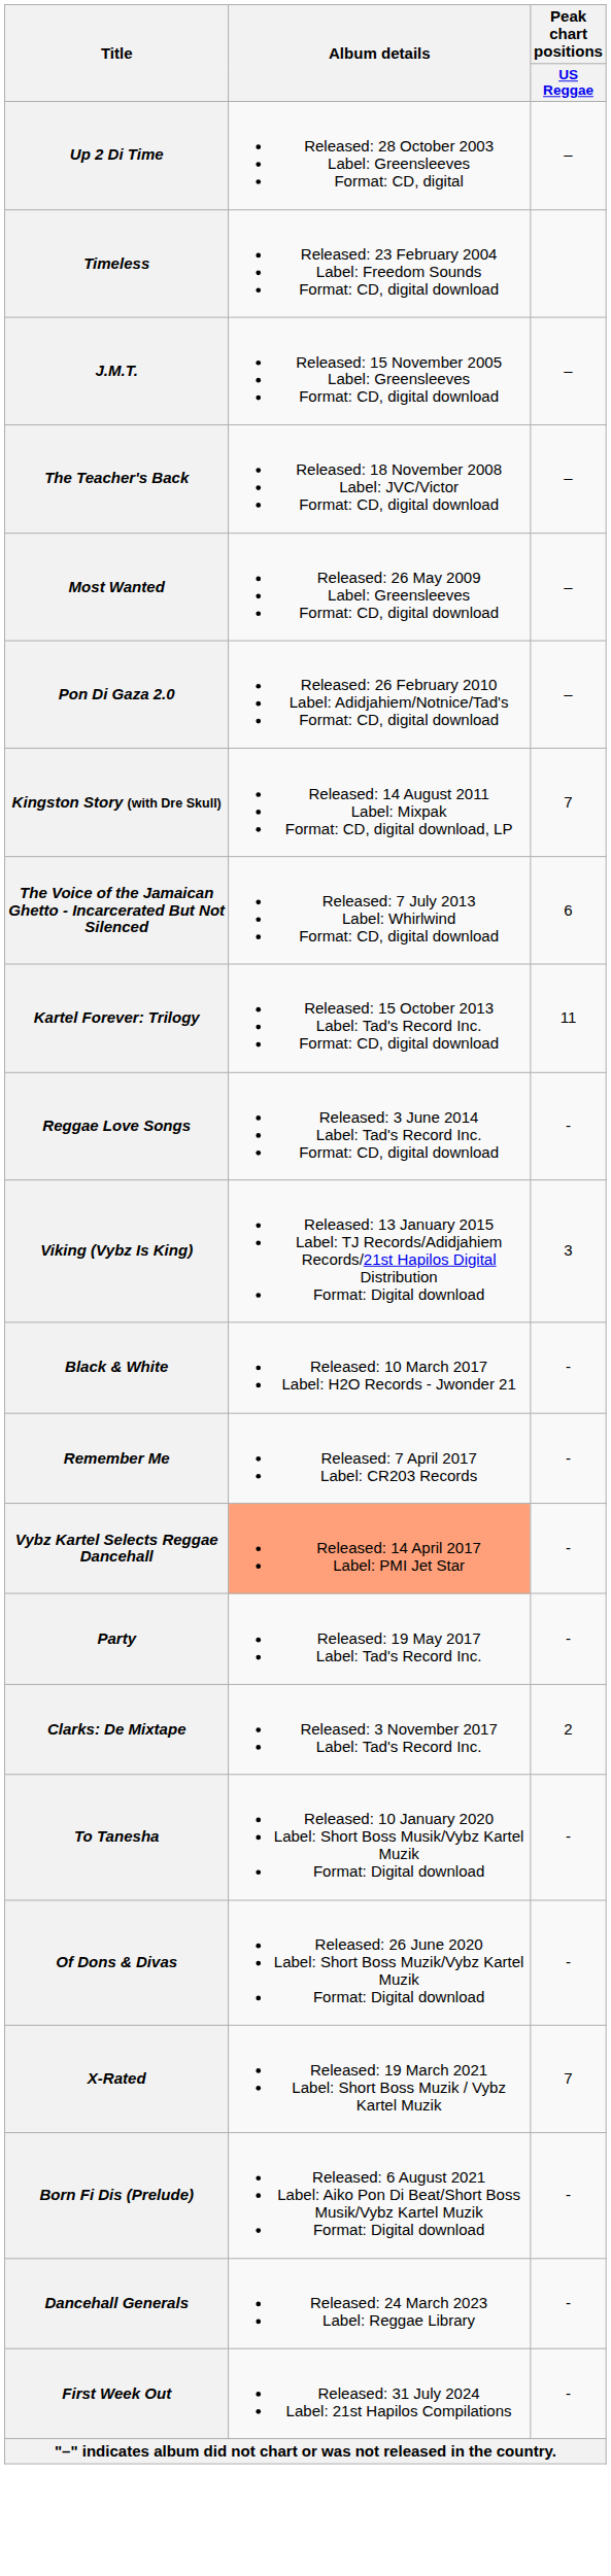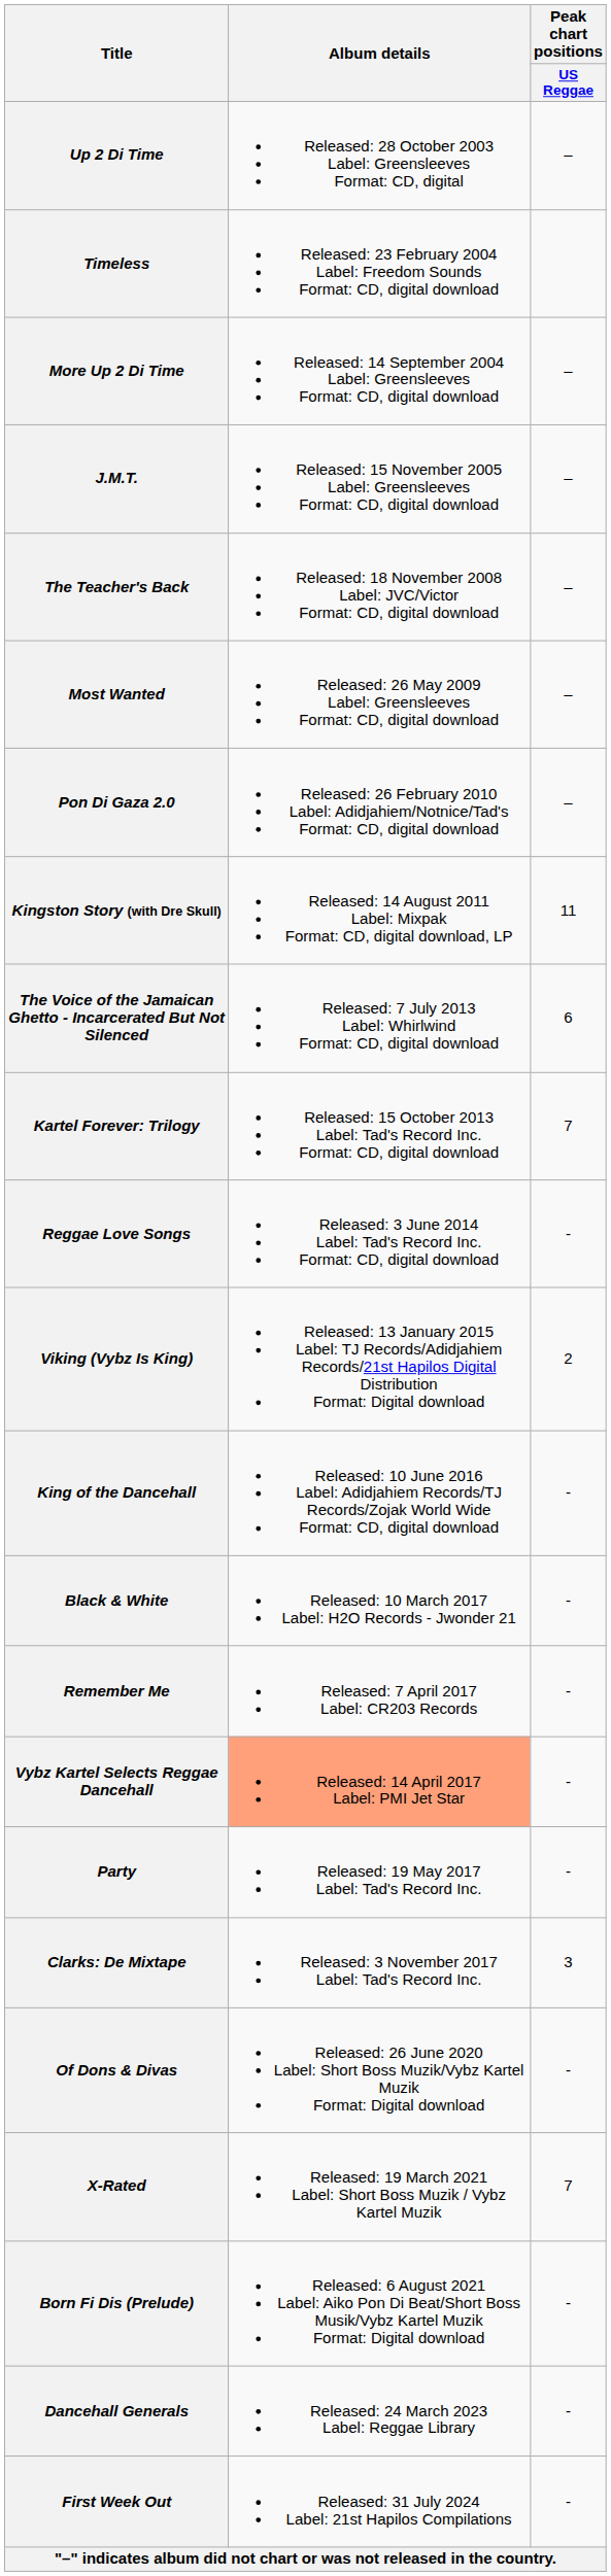+ row: More Up 2 Di Time | Released: 14 September 2004 Label: Greensleeves Format: CD, digital download | –
Kingston Story (with Dre Skull) | Peak chart positions / US Reggae: 7 -> 11
Kartel Forever: Trilogy | Peak chart positions / US Reggae: 11 -> 7
Viking (Vybz Is King) | Peak chart positions / US Reggae: 3 -> 2
+ row: King of the Dancehall | Released: 10 June 2016 Label: Adidjahiem Records/TJ Records/Zojak World Wide Format: CD, digital download | -
Clarks: De Mixtape | Peak chart positions / US Reggae: 2 -> 3
- row: To Tanesha | Released: 10 January 2020 Label: Short Boss Musik/Vybz Kartel Muzik Format: Digital download | -
